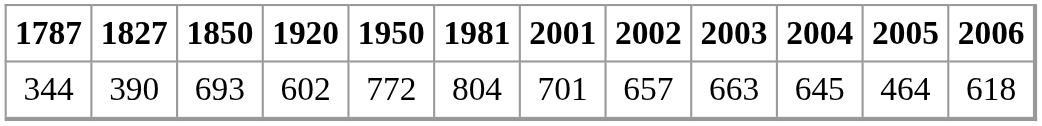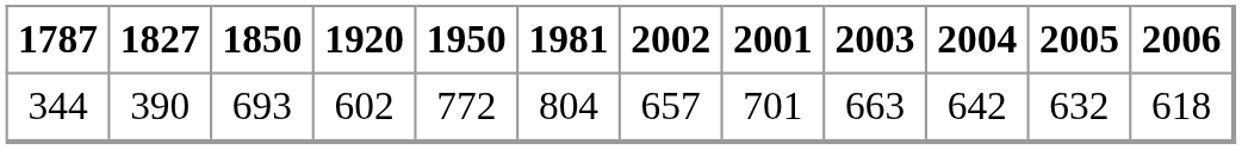columns swapped: 2001 <-> 2002
344 | 2004: 645 -> 642
344 | 2005: 464 -> 632
